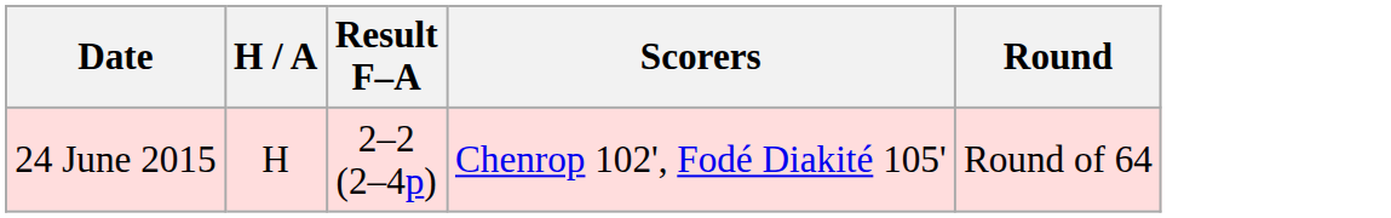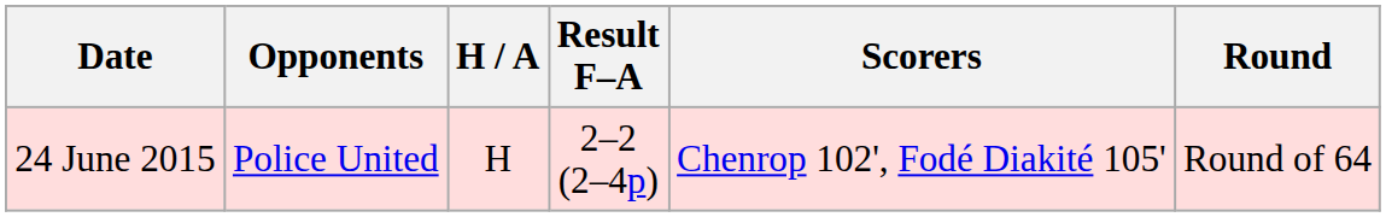+ column: Opponents | Police United
